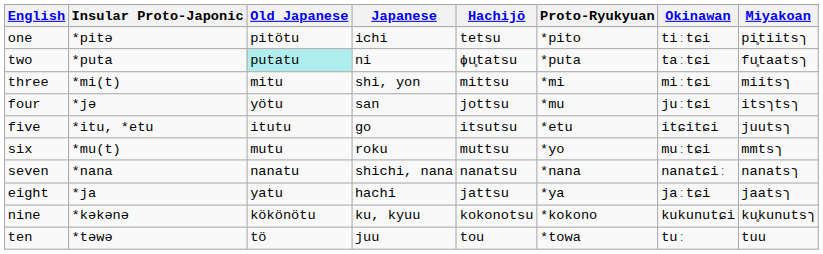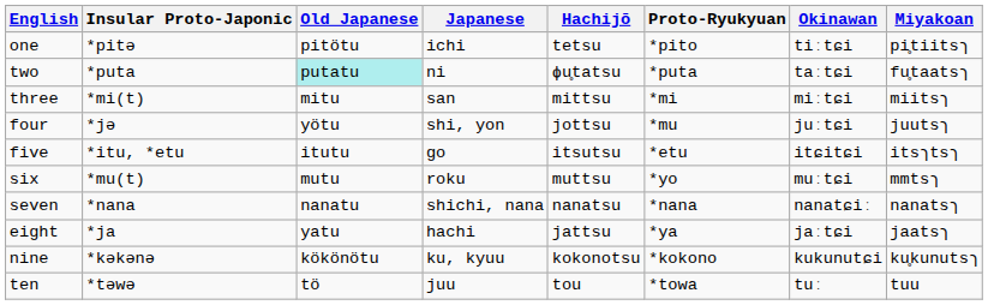three | Japanese: shi, yon -> san
four | Japanese: san -> shi, yon
four | Miyakoan: itsɿtsɿ -> juutsɿ
five | Miyakoan: juutsɿ -> itsɿtsɿ
